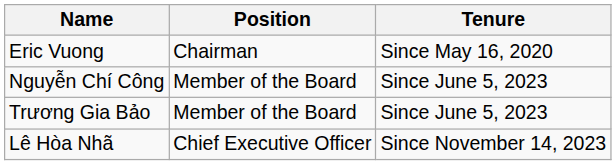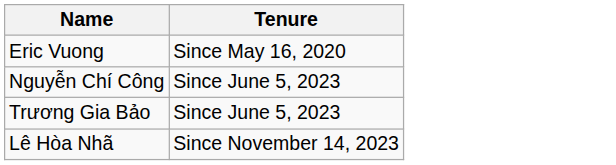- column: Position | Chairman | Member of the Board | Member of the Board | Chief Executive Officer
